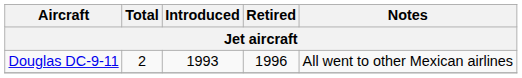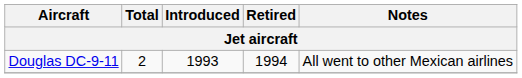Douglas DC-9-11 | Retired: 1996 -> 1994
